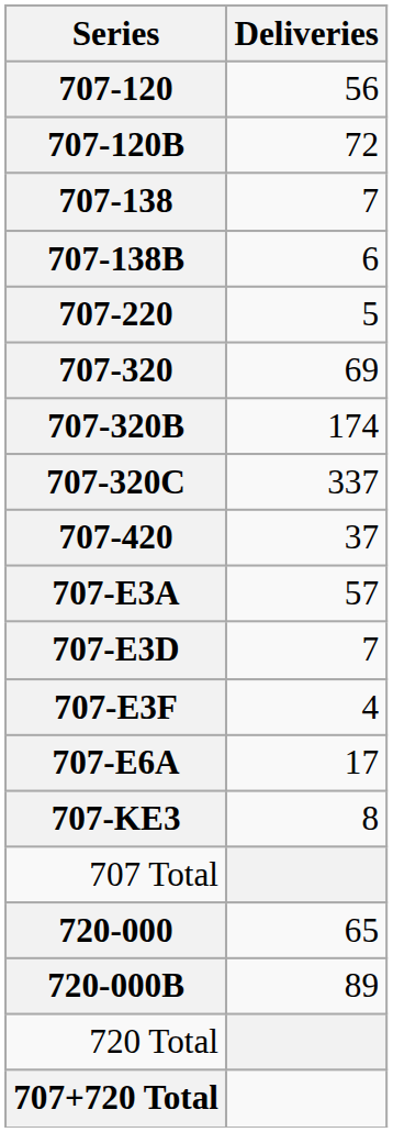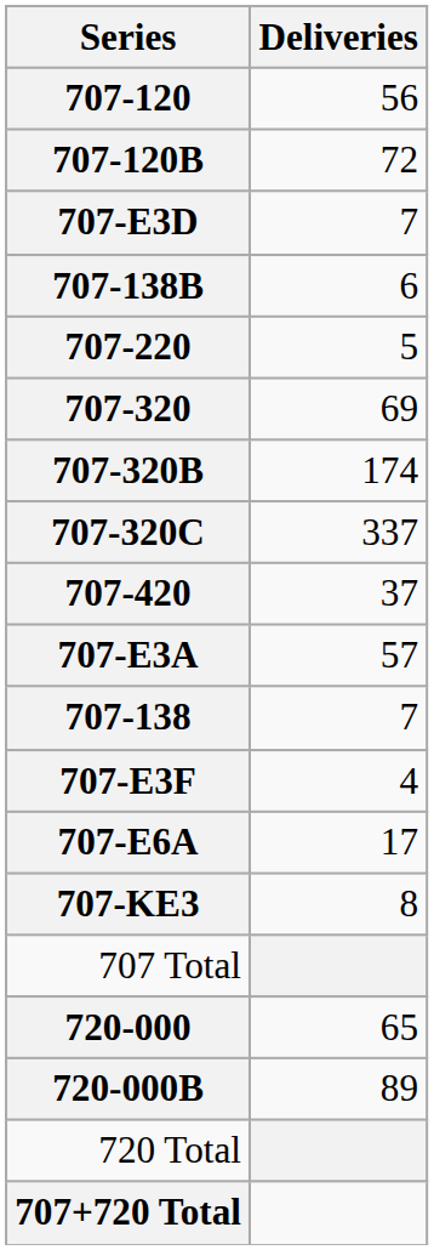rows swapped: 707-138 <-> 707-E3D
